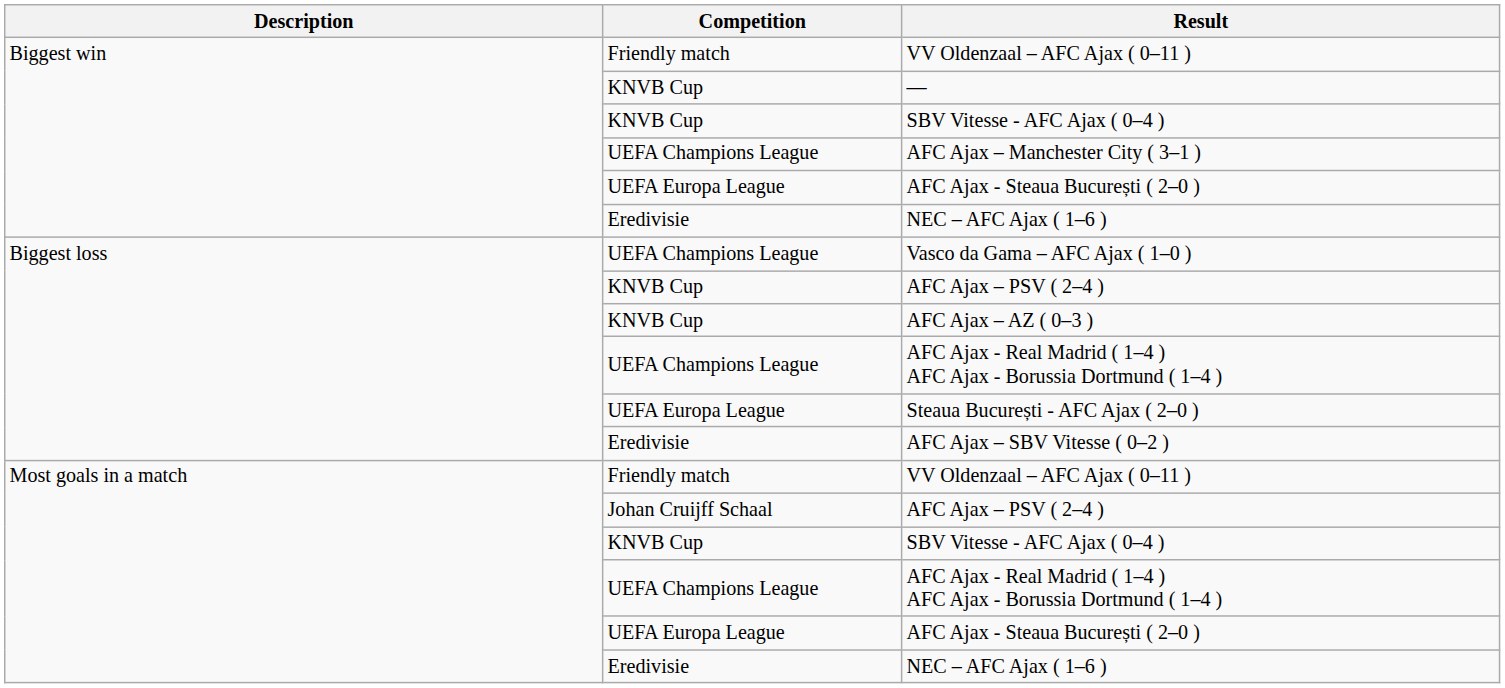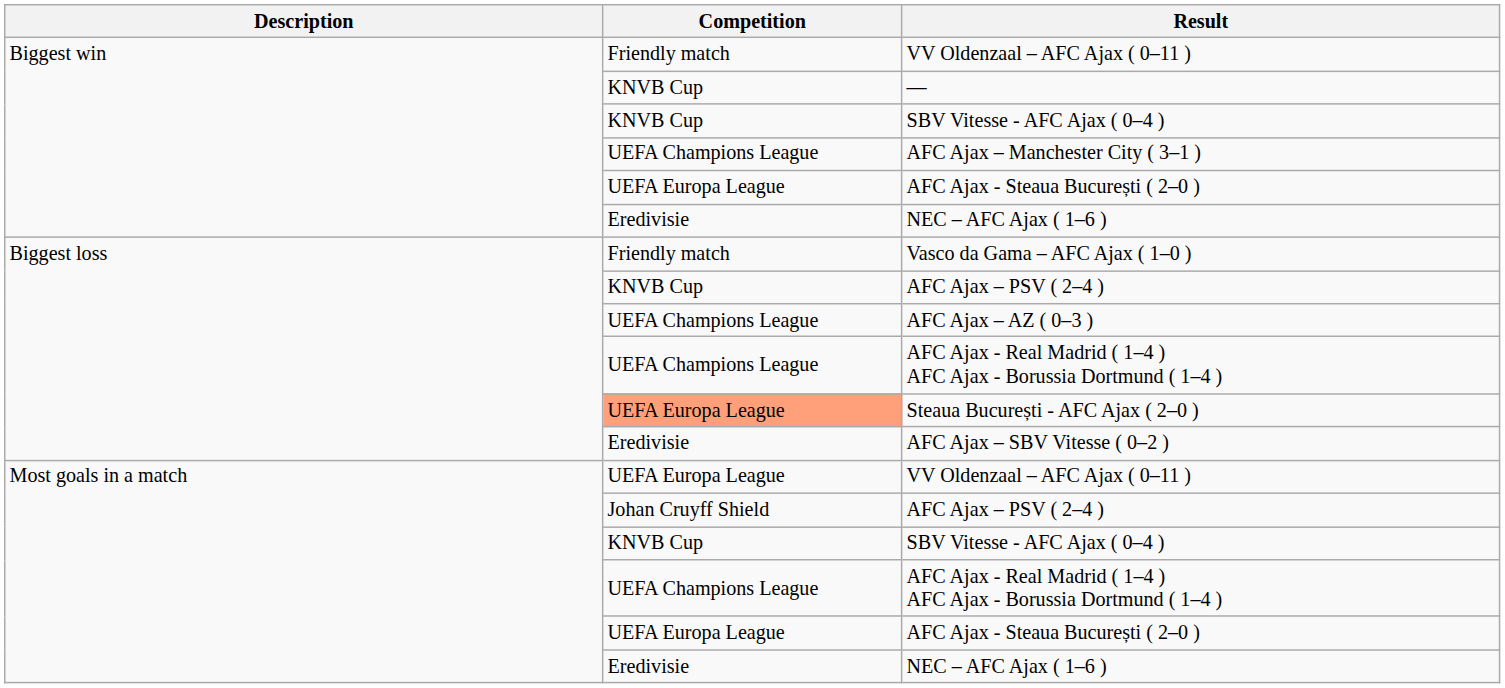Vasco da Gama – AFC Ajax ( 1–0 ) | Competition: UEFA Champions League -> Friendly match
AFC Ajax – AZ ( 0–3 ) | Competition: KNVB Cup -> UEFA Champions League
Steaua București - AFC Ajax ( 2–0 ) | Competition: no background -> lightsalmon background
Most goals in a match / VV Oldenzaal – AFC Ajax ( 0–11 ) | Competition: Friendly match -> UEFA Europa League
Most goals in a match / AFC Ajax – PSV ( 2–4 ) | Competition: Johan Cruijff Schaal -> Johan Cruyff Shield
